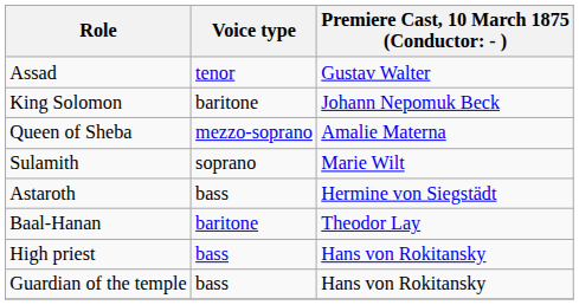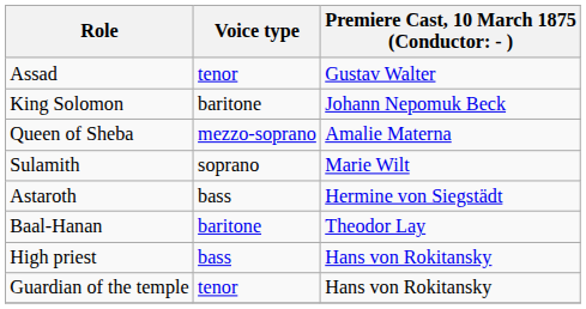Guardian of the temple | Voice type: bass -> tenor
